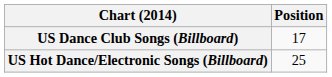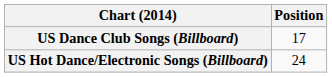US Hot Dance/Electronic Songs (Billboard) | Position: 25 -> 24
